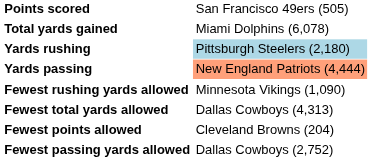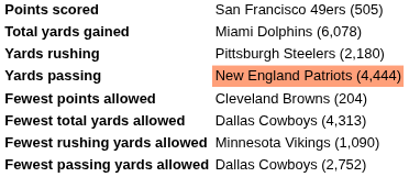Yards rushing | column 2: lightblue background -> no background
rows swapped: Fewest points allowed <-> Fewest rushing yards allowed
